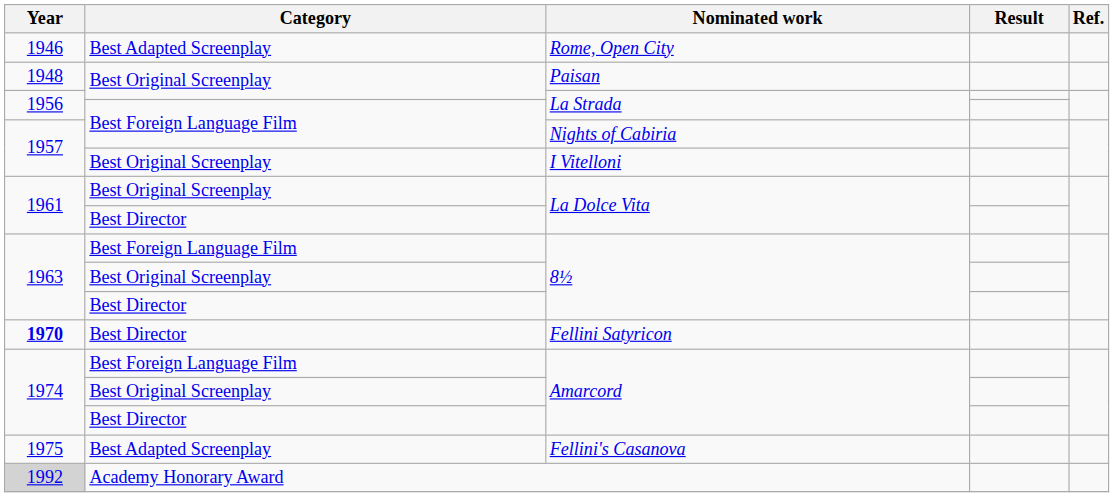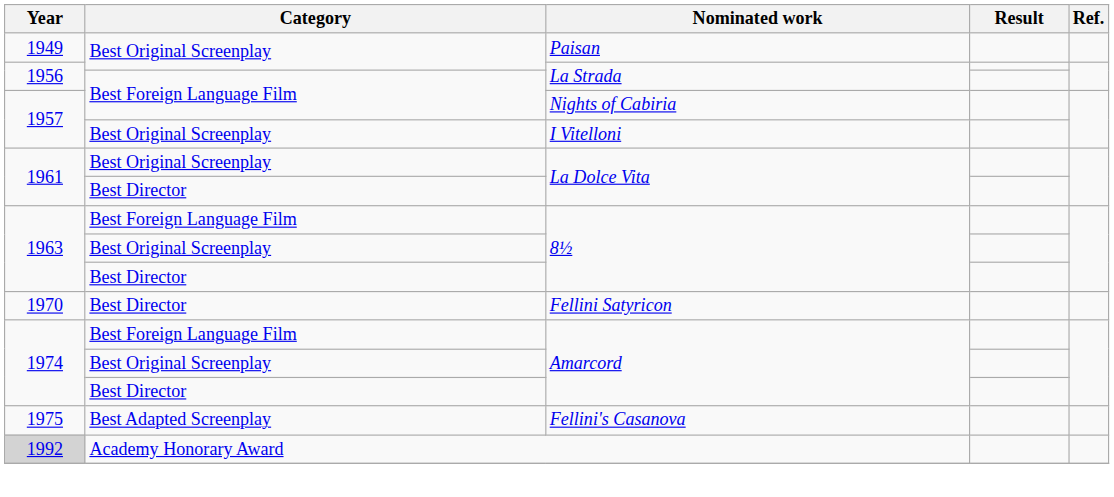- row: 1946 | Best Adapted Screenplay | Rome, Open City
Paisan | Year: 1948 -> 1949
Fellini Satyricon | Year: bold -> normal
